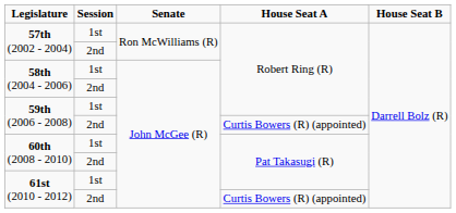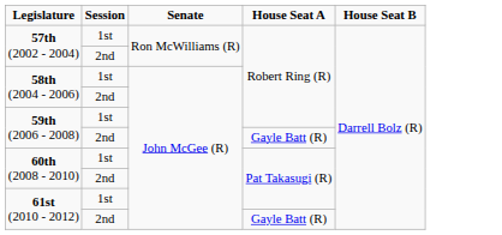59th (2006 - 2008) / 2nd | House Seat A: Curtis Bowers (R) (appointed) -> Gayle Batt (R)
61st (2010 - 2012) / 2nd | House Seat A: Curtis Bowers (R) (appointed) -> Gayle Batt (R)
